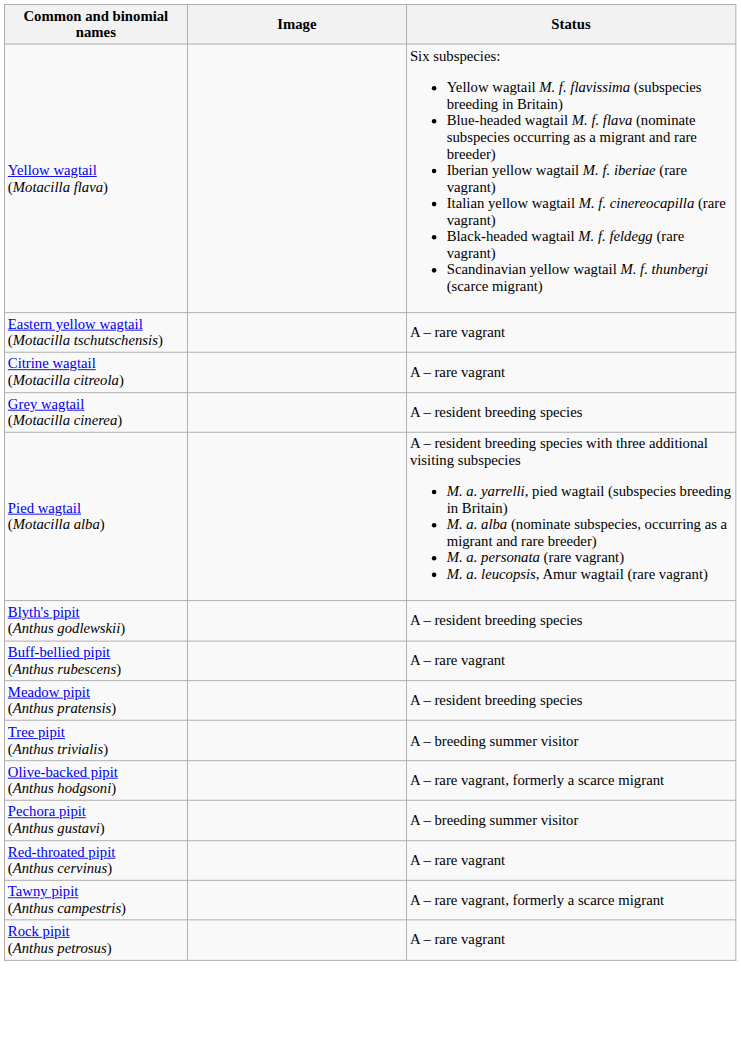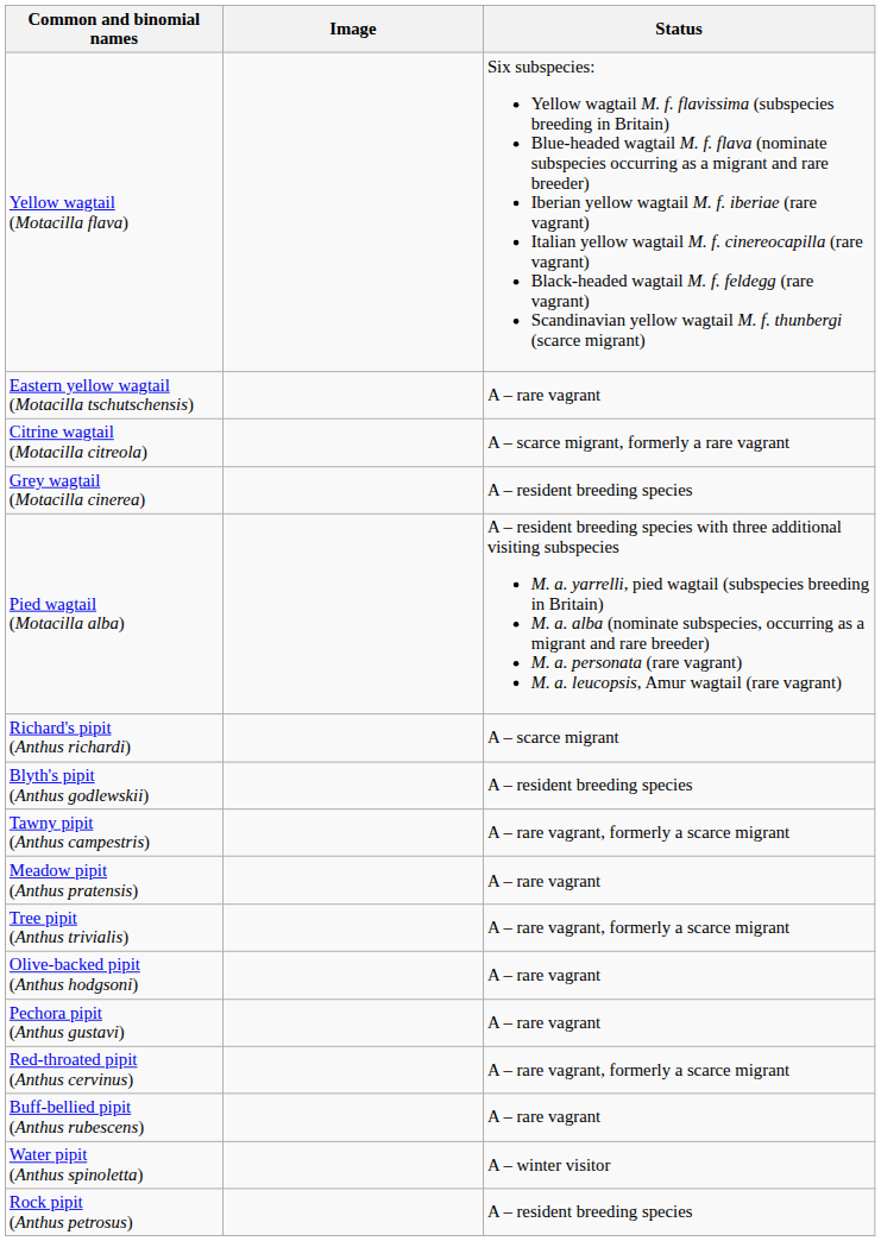Citrine wagtail (Motacilla citreola) | Status: A – rare vagrant -> A – scarce migrant, formerly a rare vagrant
+ row: Richard's pipit (Anthus richardi) | A – scarce migrant
rows swapped: Tawny pipit (Anthus campestris) <-> Buff-bellied pipit (Anthus rubescens)
Meadow pipit (Anthus pratensis) | Status: A – resident breeding species -> A – rare vagrant
Tree pipit (Anthus trivialis) | Status: A – breeding summer visitor -> A – rare vagrant, formerly a scarce migrant
Olive-backed pipit (Anthus hodgsoni) | Status: A – rare vagrant, formerly a scarce migrant -> A – rare vagrant
Pechora pipit (Anthus gustavi) | Status: A – breeding summer visitor -> A – rare vagrant
Red-throated pipit (Anthus cervinus) | Status: A – rare vagrant -> A – rare vagrant, formerly a scarce migrant
+ row: Water pipit (Anthus spinoletta) | A – winter visitor
Rock pipit (Anthus petrosus) | Status: A – rare vagrant -> A – resident breeding species
